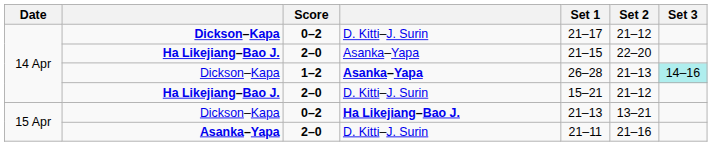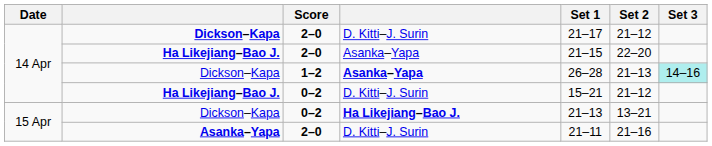Dickson–Kapa / D. Kitti–J. Surin | Score: 0–2 -> 2–0
Ha Likejiang–Bao J. / D. Kitti–J. Surin | Score: 2–0 -> 0–2
